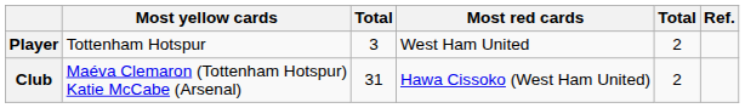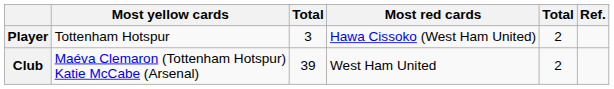Player | Most red cards: West Ham United -> Hawa Cissoko (West Ham United)
Club | column 3: 31 -> 39
Club | Most red cards: Hawa Cissoko (West Ham United) -> West Ham United
